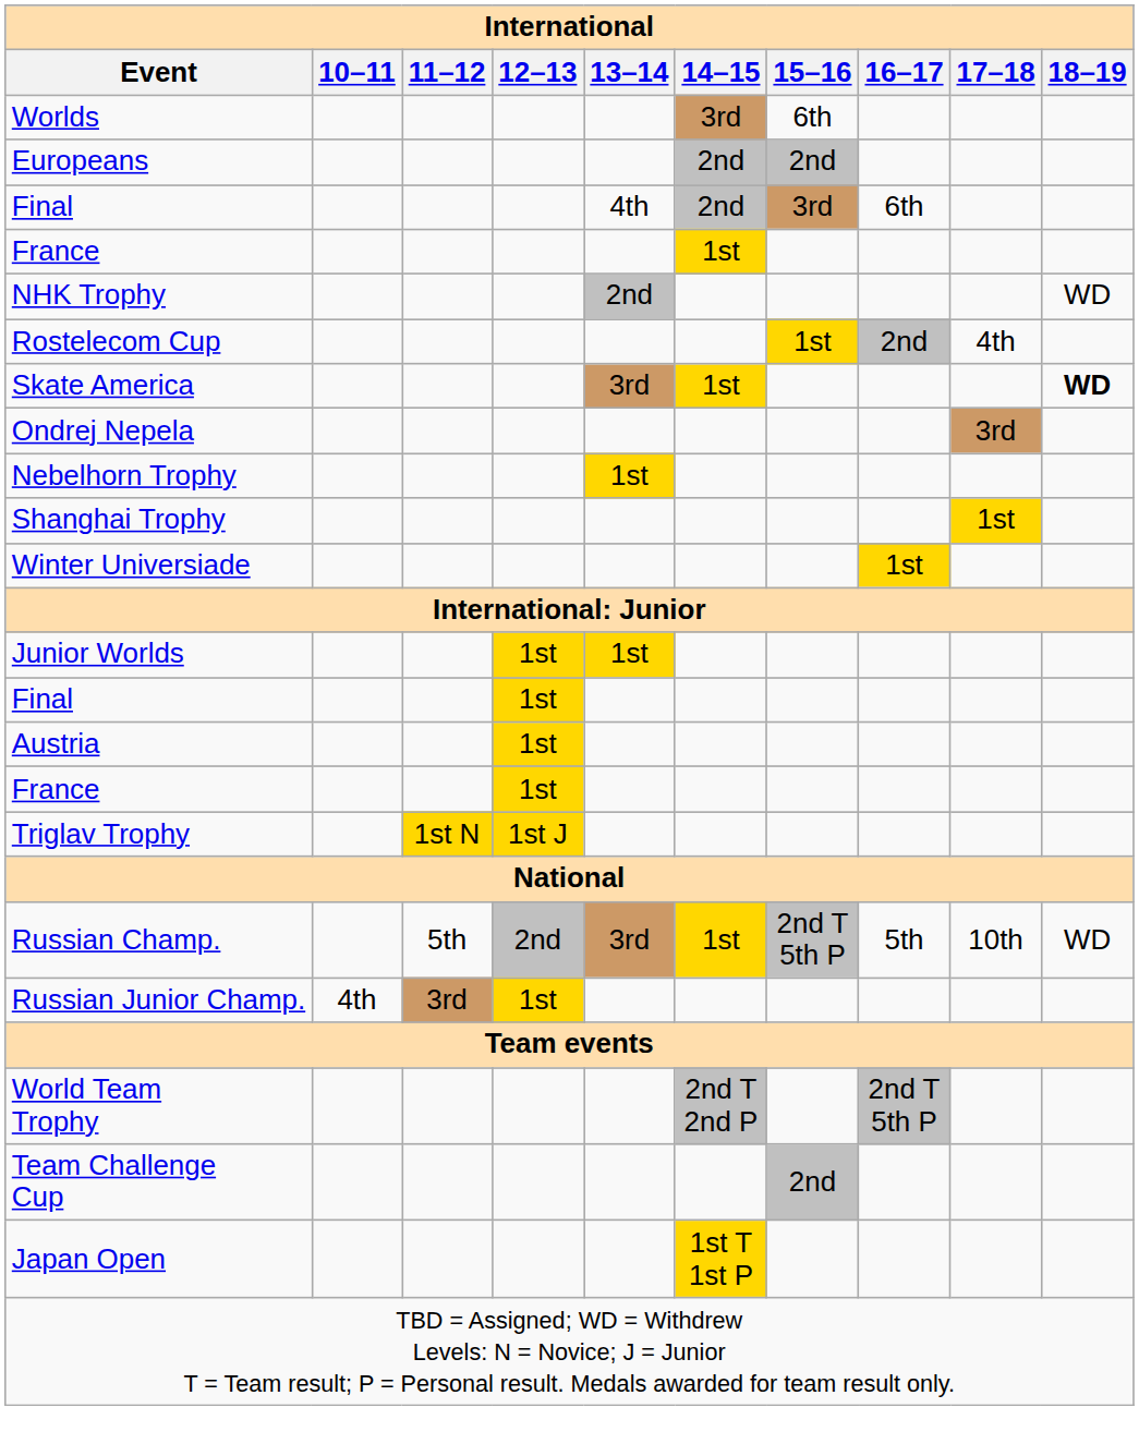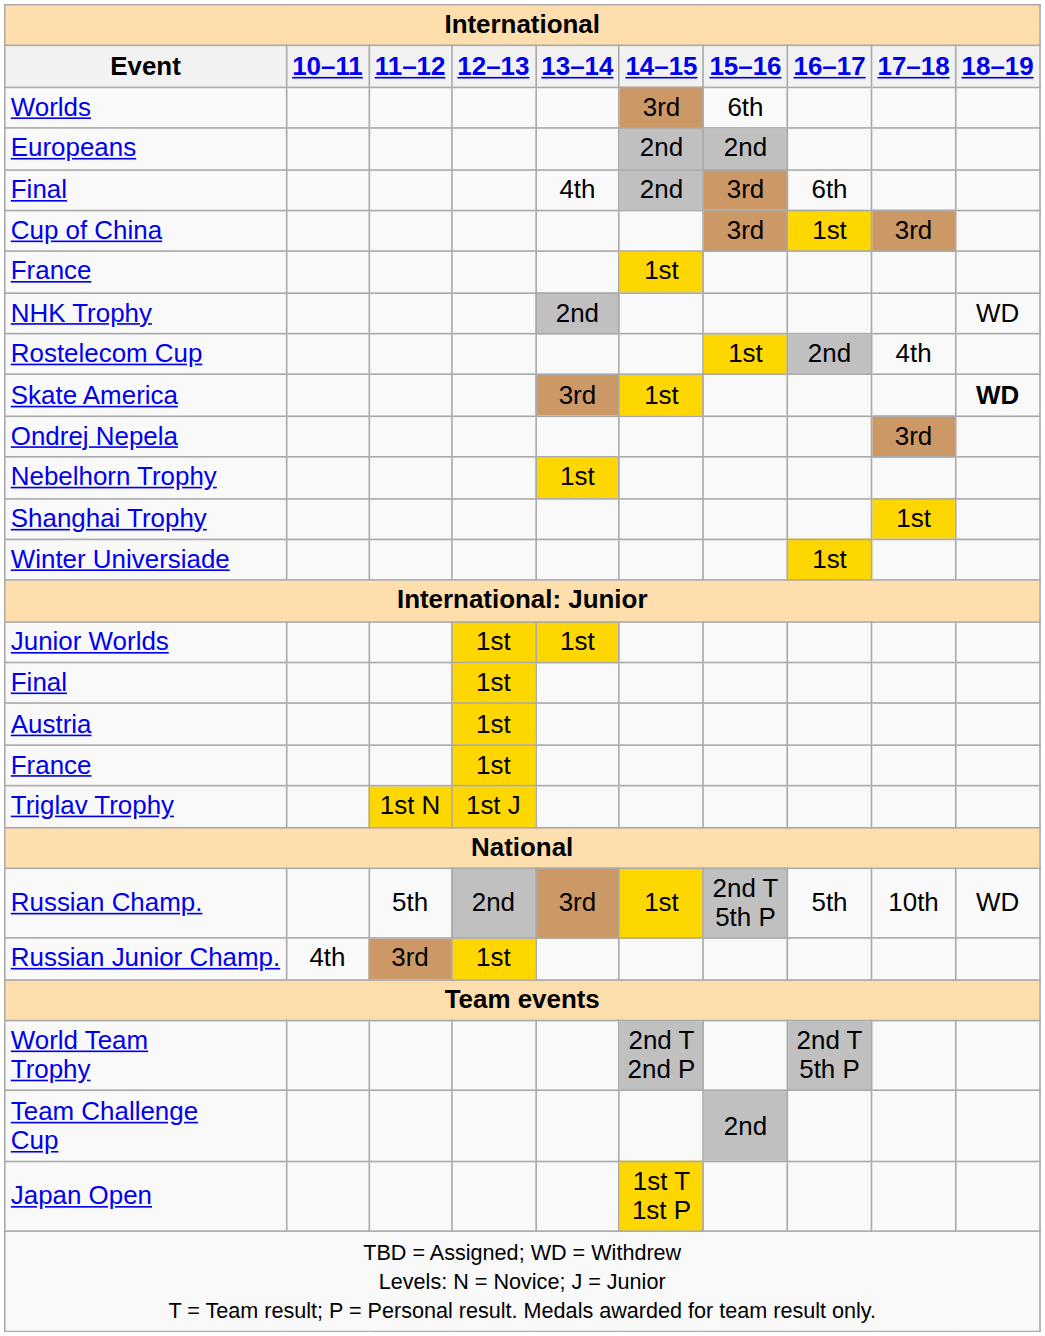+ row: Cup of China | 3rd | 1st | 3rd
